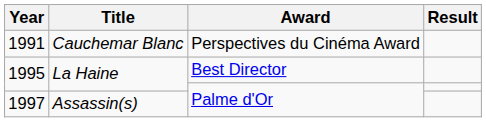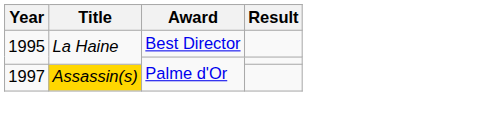- row: 1991 | Cauchemar Blanc | Perspectives du Cinéma Award
1997 | Title: no background -> gold background
